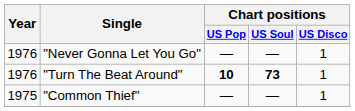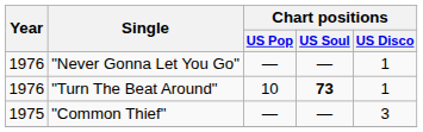"Turn The Beat Around" | Chart positions / US Pop: bold -> normal
"Common Thief" | Chart positions / US Disco: 1 -> 3
